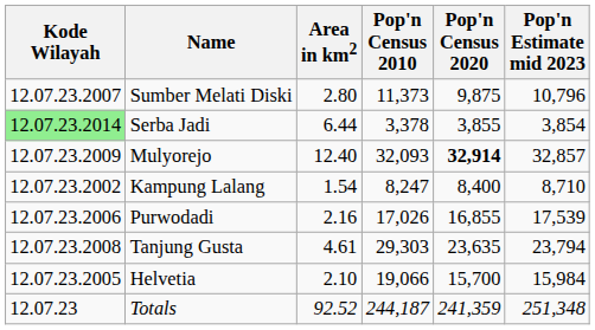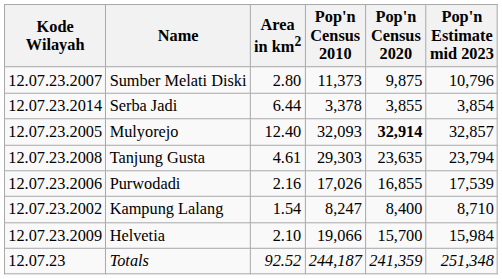Serba Jadi | Kode Wilayah: lightgreen background -> no background
Mulyorejo | Kode Wilayah: 12.07.23.2009 -> 12.07.23.2005
rows swapped: Kampung Lalang <-> Tanjung Gusta
Helvetia | Kode Wilayah: 12.07.23.2005 -> 12.07.23.2009
